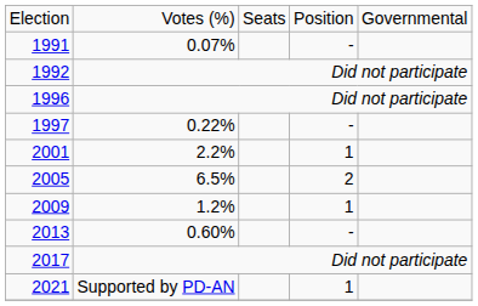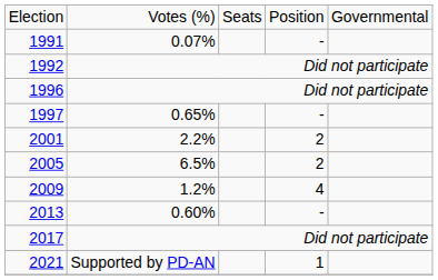1997 | column 2: 0.22% -> 0.65%
2001 | column 4: 1 -> 2
2009 | column 4: 1 -> 4
